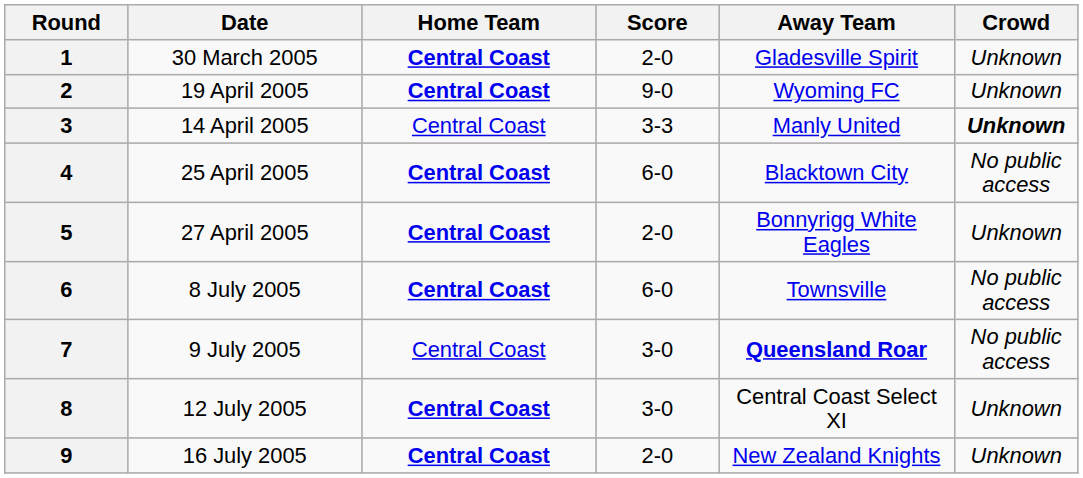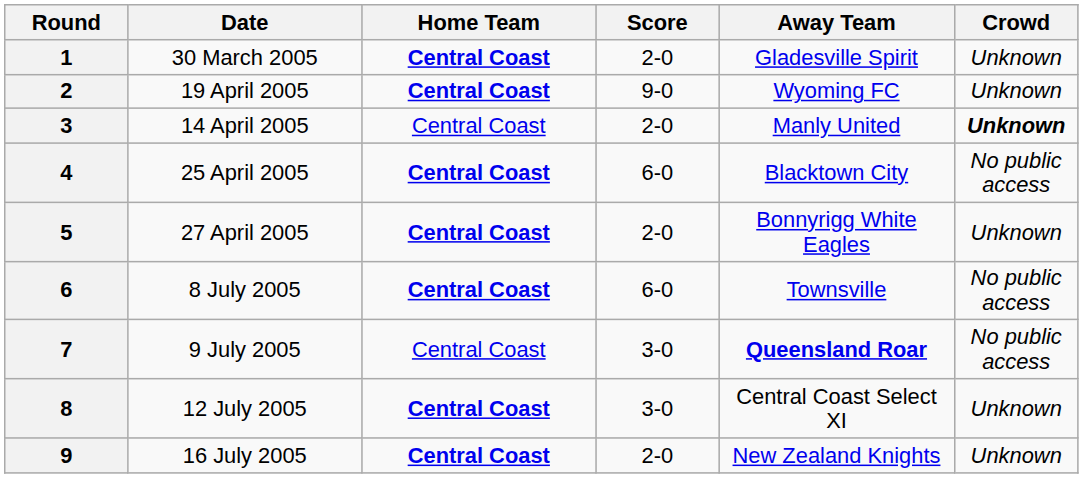3 | Score: 3-3 -> 2-0
